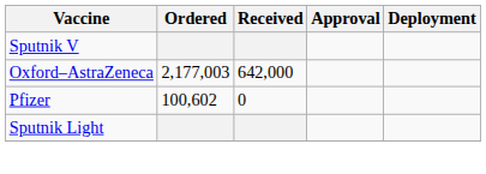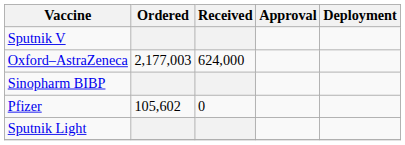Oxford–AstraZeneca | Received: 642,000 -> 624,000
+ row: Sinopharm BIBP
Pfizer | Ordered: 100,602 -> 105,602
